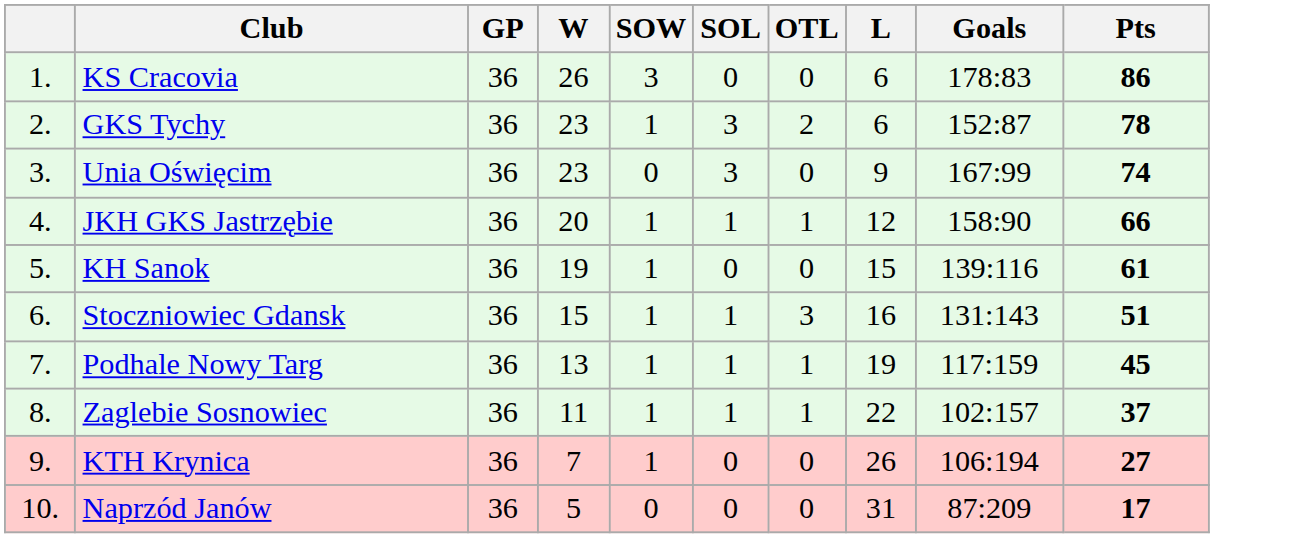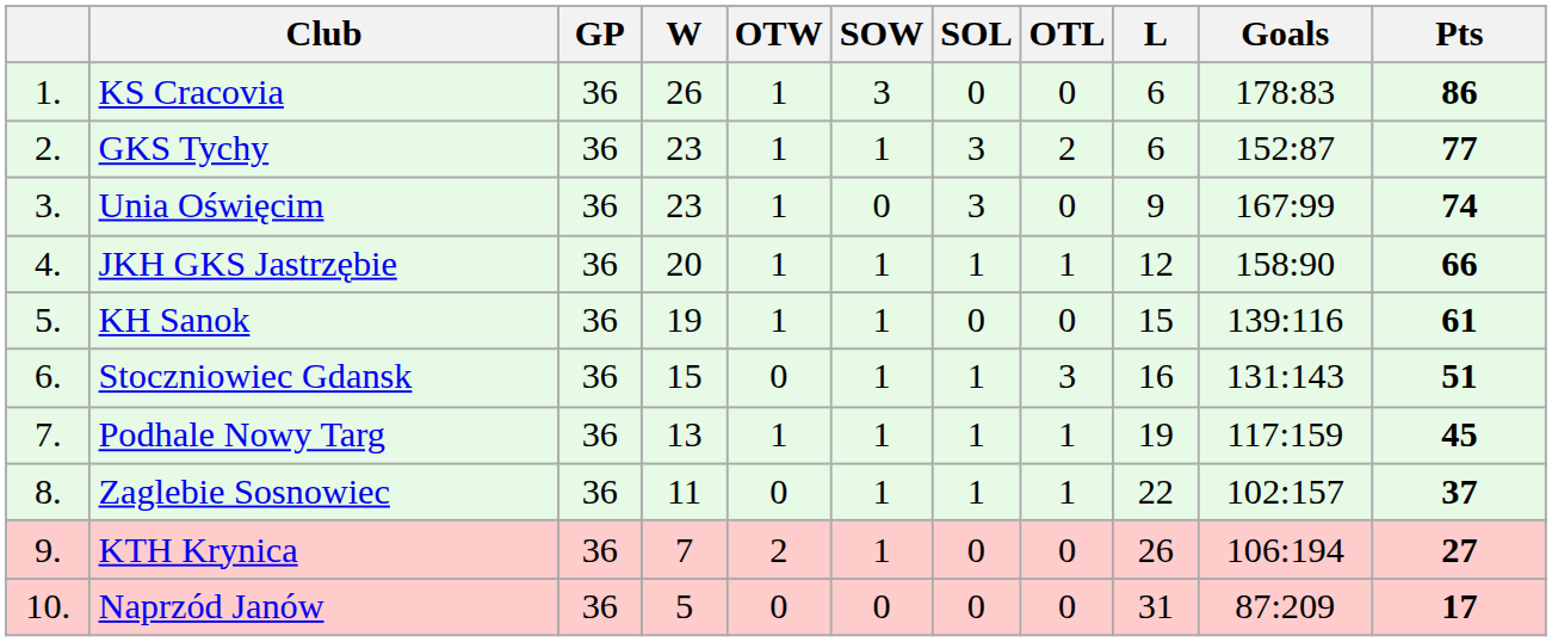+ column: OTW | 1 | 1 | 1 | 1 | 1 | 0 | 1 | 0 | 2 | 0
GKS Tychy | Pts: 78 -> 77
